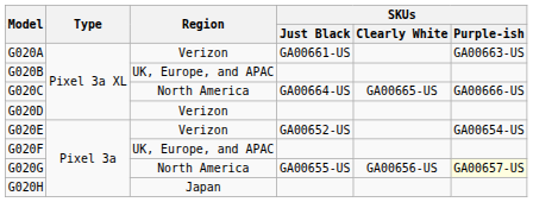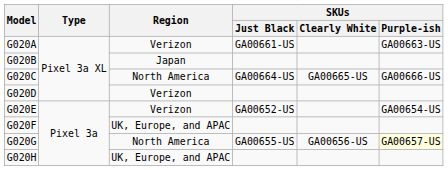G020B | Region: UK, Europe, and APAC -> Japan
G020H | Region: Japan -> UK, Europe, and APAC
